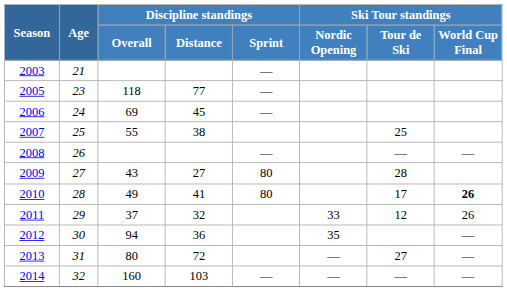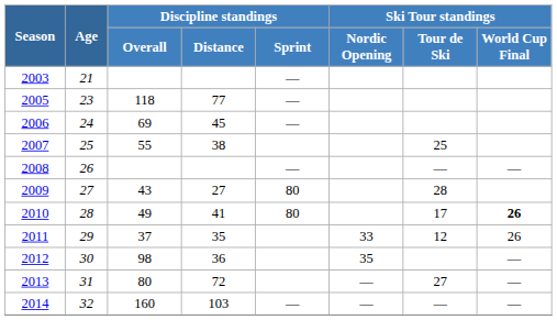2011 | Discipline standings / Distance: 32 -> 35
2012 | Discipline standings / Overall: 94 -> 98
